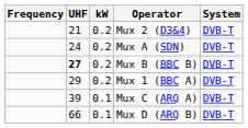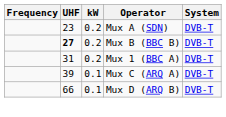- row: 21 | 0.2 | Mux 2 (D3&4) | DVB-T
Mux A (SDN) | UHF: 24 -> 23
Mux 1 (BBC A) | UHF: 29 -> 31
